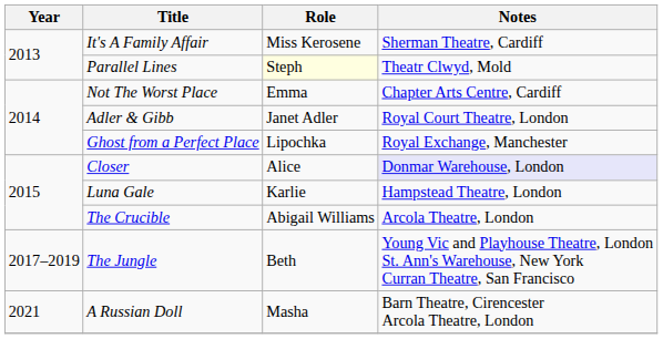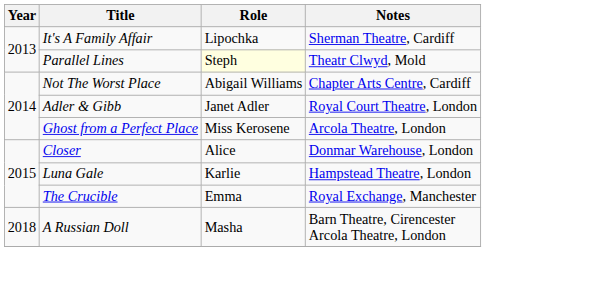It's A Family Affair | Role: Miss Kerosene -> Lipochka
Not The Worst Place | Role: Emma -> Abigail Williams
Ghost from a Perfect Place | Role: Lipochka -> Miss Kerosene
Ghost from a Perfect Place | Notes: Royal Exchange, Manchester -> Arcola Theatre, London
Closer | Notes: lavender background -> no background
The Crucible | Role: Abigail Williams -> Emma
The Crucible | Notes: Arcola Theatre, London -> Royal Exchange, Manchester
- row: 2017–2019 | The Jungle | Beth | Young Vic and Playhouse Theatre, London St. Ann's Warehouse, New York Curran Theatre, San Francisco
A Russian Doll | Year: 2021 -> 2018
